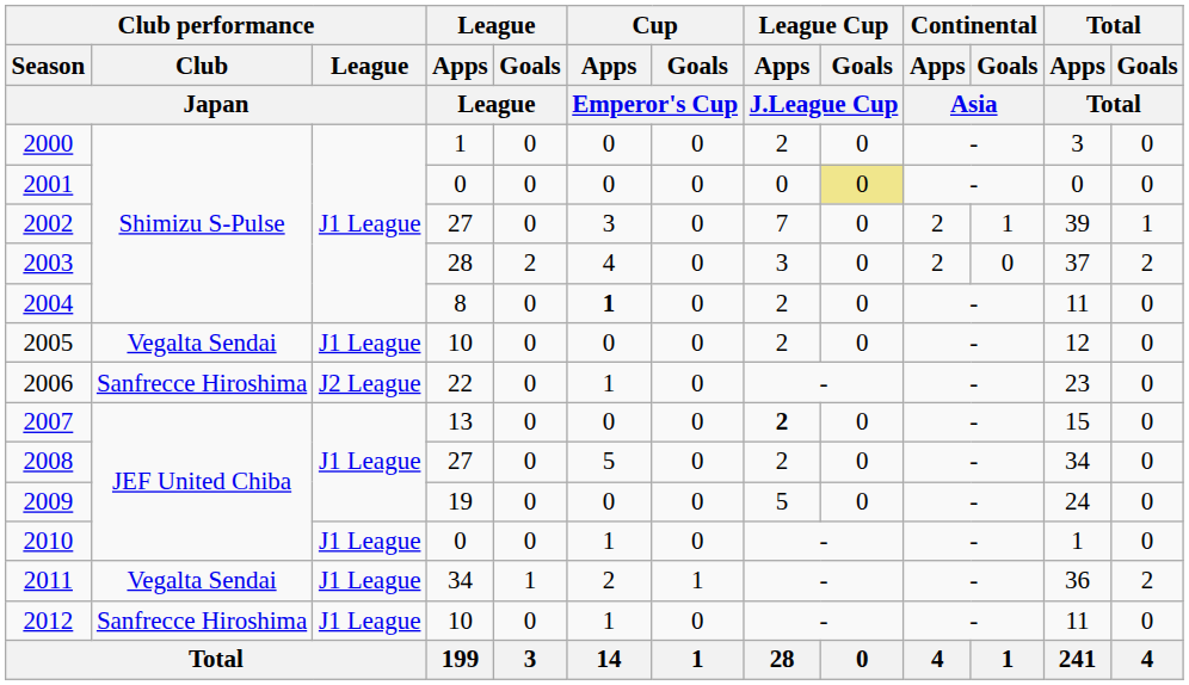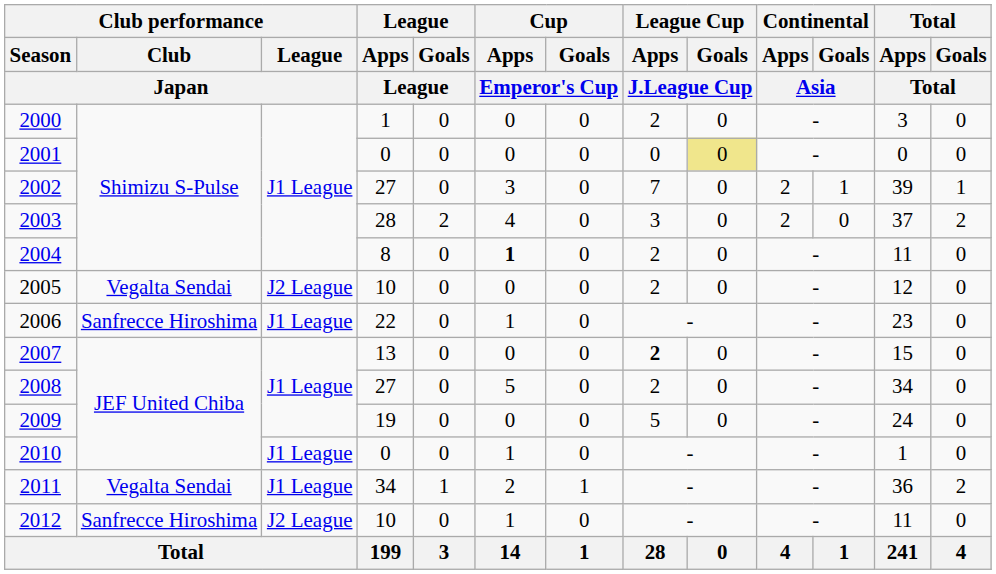2005 | Club performance / League / Japan: J1 League -> J2 League
2006 | Club performance / League / Japan: J2 League -> J1 League
2012 | Club performance / League / Japan: J1 League -> J2 League
